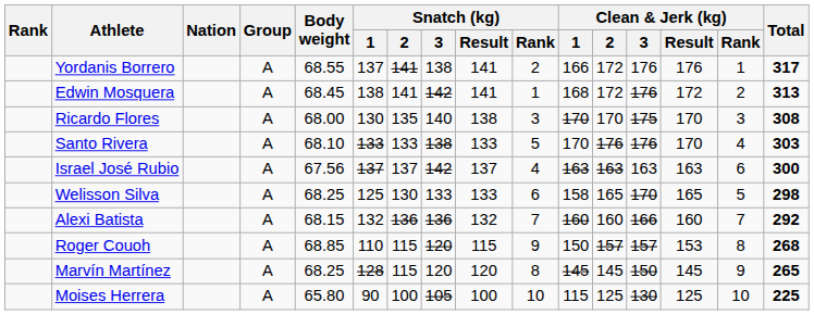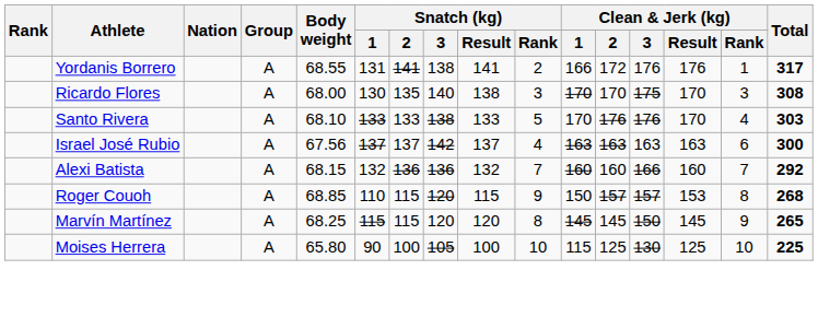Yordanis Borrero | Snatch (kg) / 1: 137 -> 131
- row: Edwin Mosquera | A | 68.45 | 138 | 141 | 142 | 141 | 1 | 168 | 172 | 176 | 172 | 2 | 313
- row: Welisson Silva | A | 68.25 | 125 | 130 | 133 | 133 | 6 | 158 | 165 | 170 | 165 | 5 | 298
Marvín Martínez | Snatch (kg) / 1: 128 -> 115
